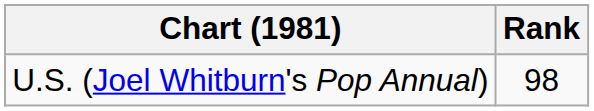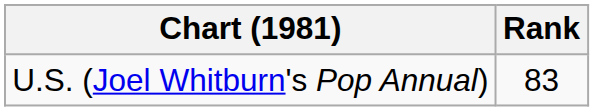U.S. (Joel Whitburn's Pop Annual) | Rank: 98 -> 83
